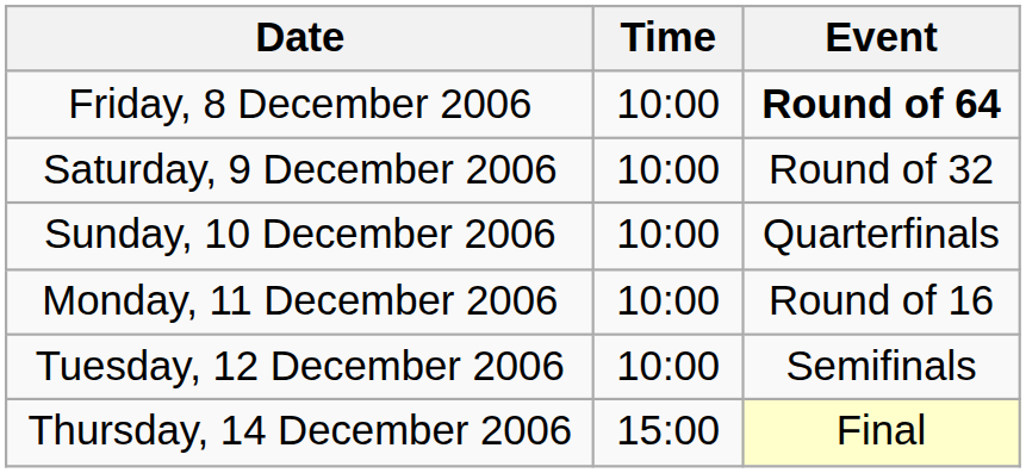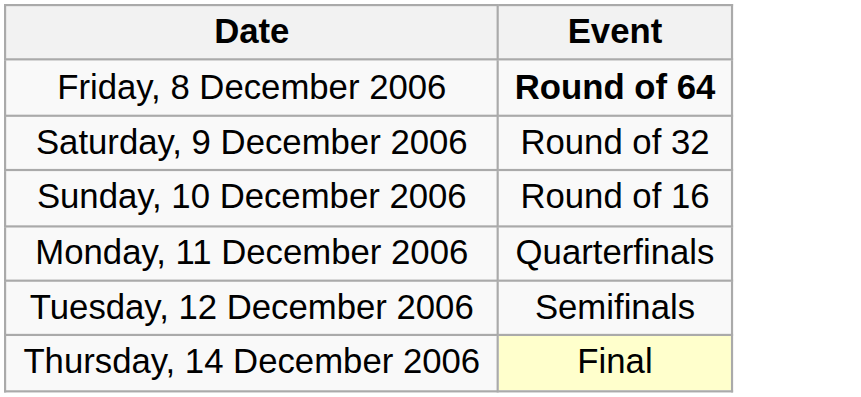- column: Time | 10:00 | 10:00 | 10:00 | 10:00 | 10:00 | 15:00
Sunday, 10 December 2006 | Event: Quarterfinals -> Round of 16
Monday, 11 December 2006 | Event: Round of 16 -> Quarterfinals
